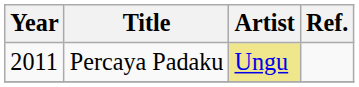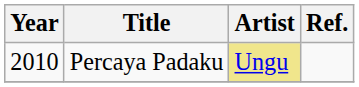Percaya Padaku | Year: 2011 -> 2010
